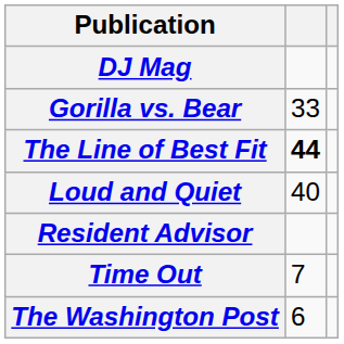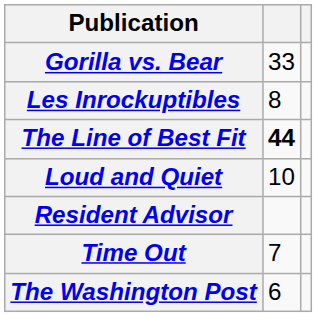- row: DJ Mag
+ row: Les Inrockuptibles | 8
Loud and Quiet | column 2: 40 -> 10
